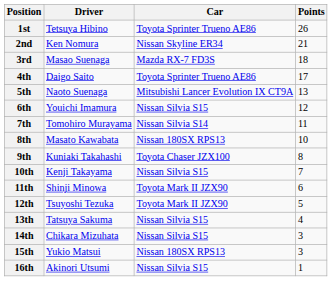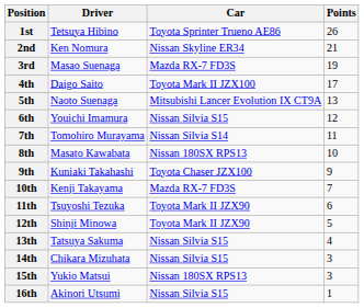3rd | Points: 18 -> 19
4th | Car: Toyota Sprinter Trueno AE86 -> Toyota Mark II JZX100
9th | Points: 8 -> 9
10th | Car: Nissan Silvia S15 -> Mazda RX-7 FD3S
11th | Driver: Shinji Minowa -> Tsuyoshi Tezuka
12th | Driver: Tsuyoshi Tezuka -> Shinji Minowa
